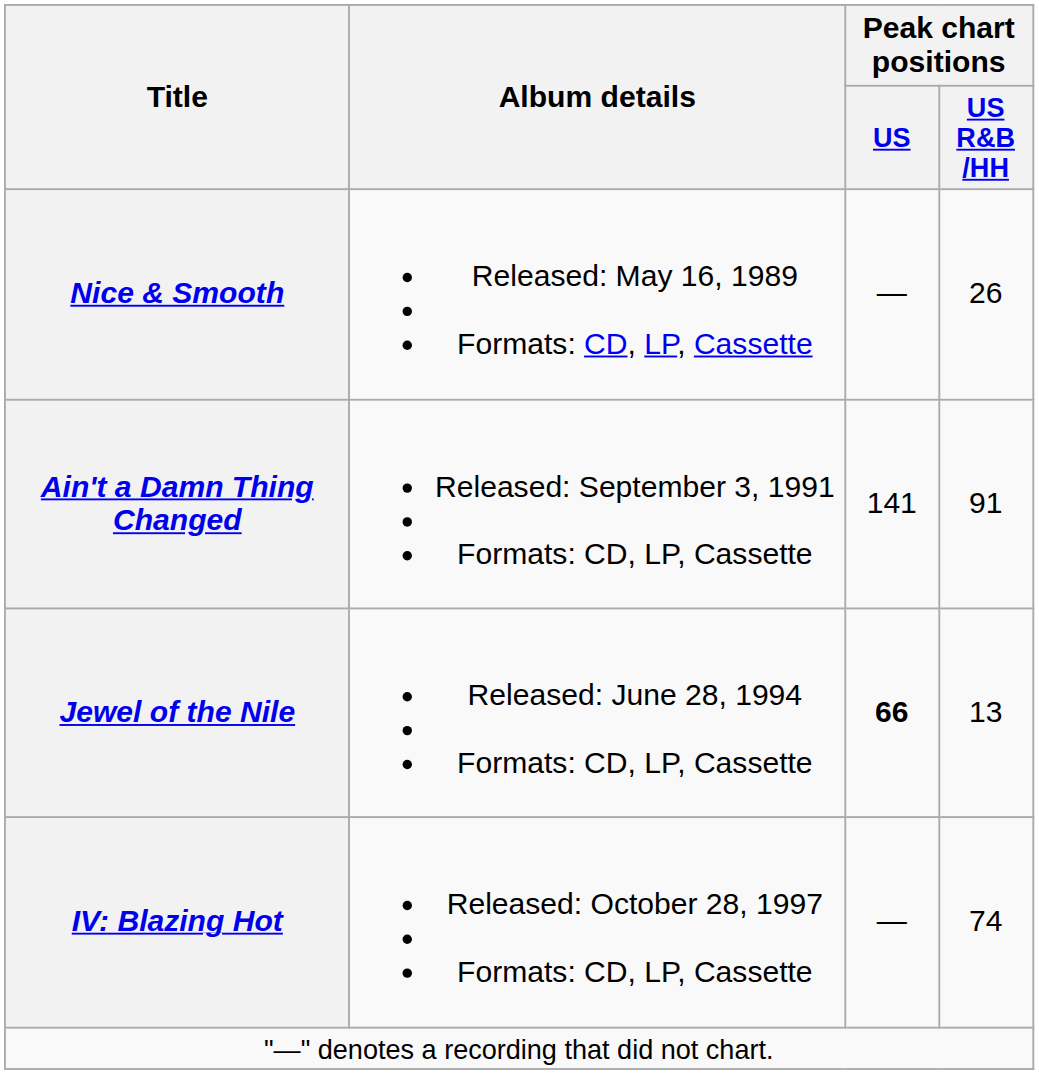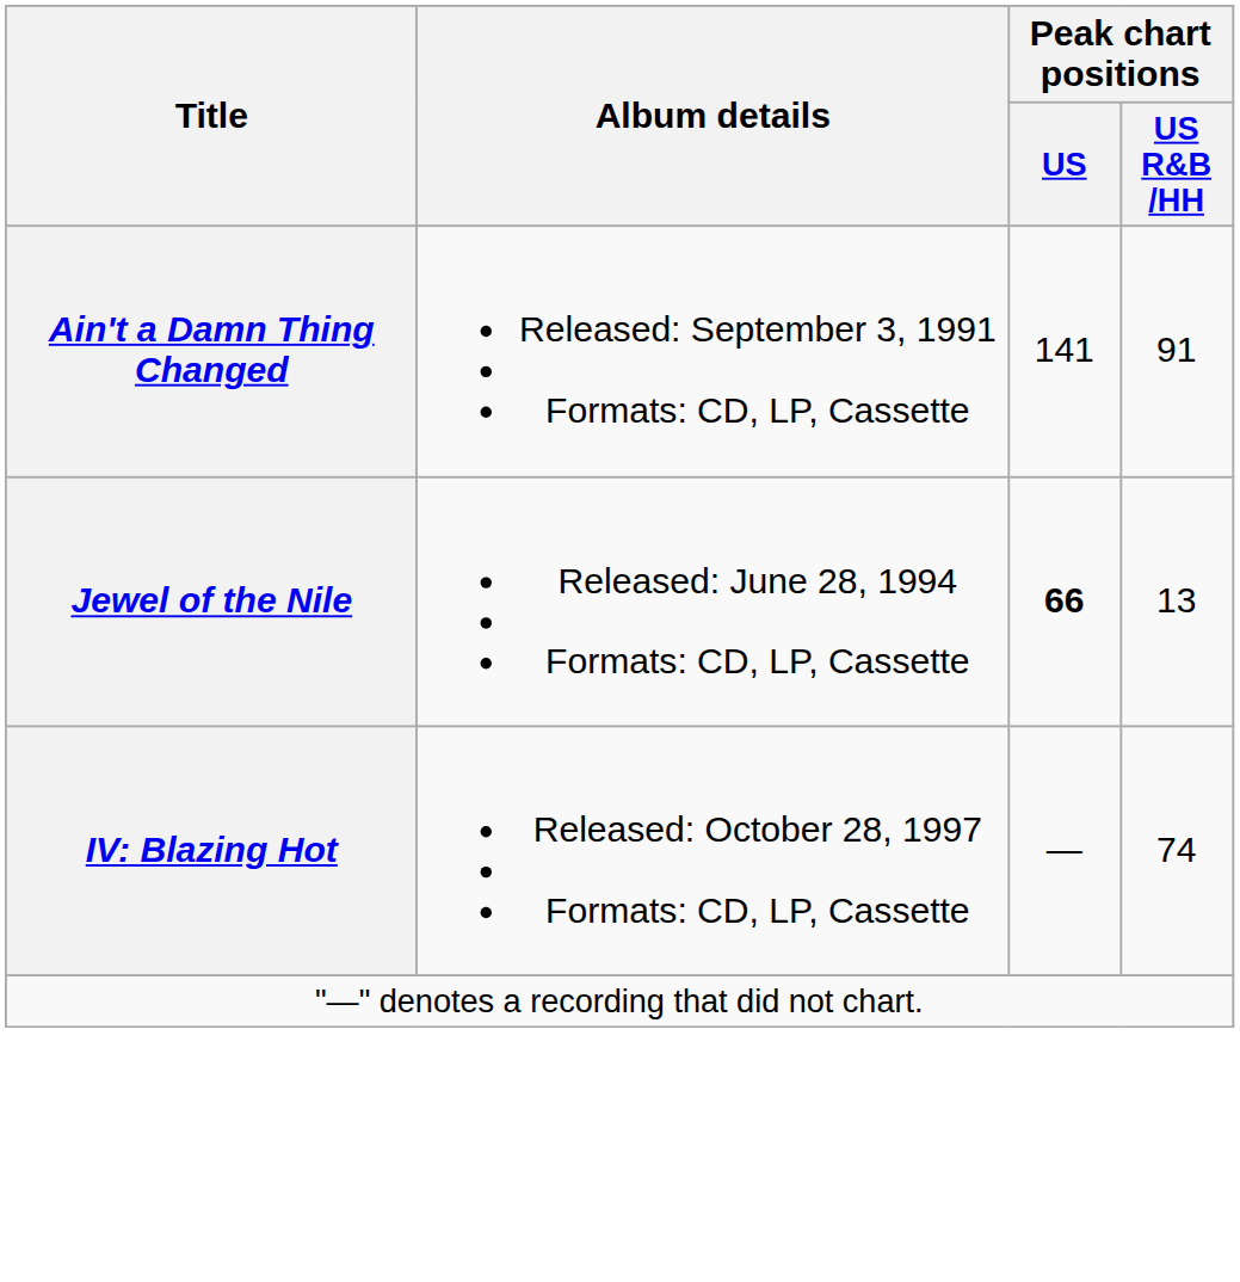- row: Nice & Smooth | Released: May 16, 1989 Formats: CD, LP, Cassette | — | 26
